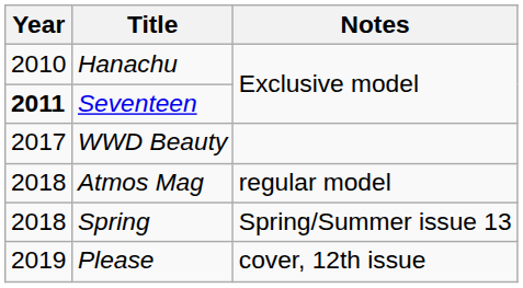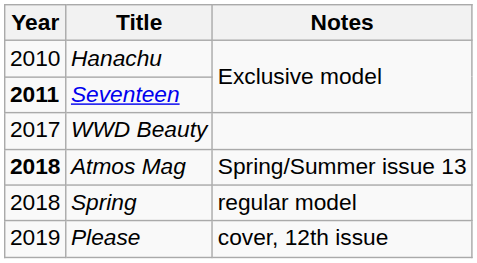Atmos Mag | Year: normal -> bold
Atmos Mag | Notes: regular model -> Spring/Summer issue 13
Spring | Notes: Spring/Summer issue 13 -> regular model
